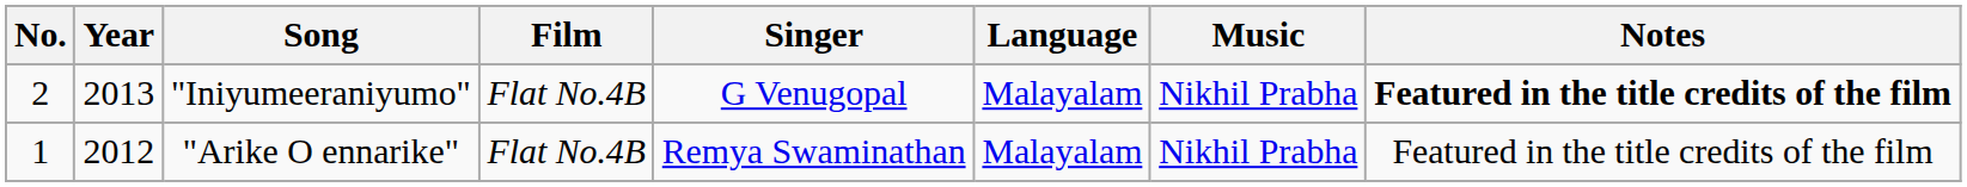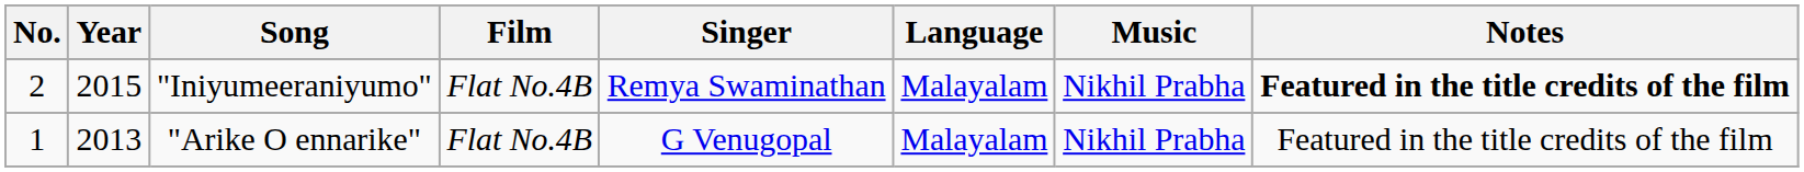"Iniyumeeraniyumo" | Year: 2013 -> 2015
"Iniyumeeraniyumo" | Singer: G Venugopal -> Remya Swaminathan
"Arike O ennarike" | Year: 2012 -> 2013
"Arike O ennarike" | Singer: Remya Swaminathan -> G Venugopal
